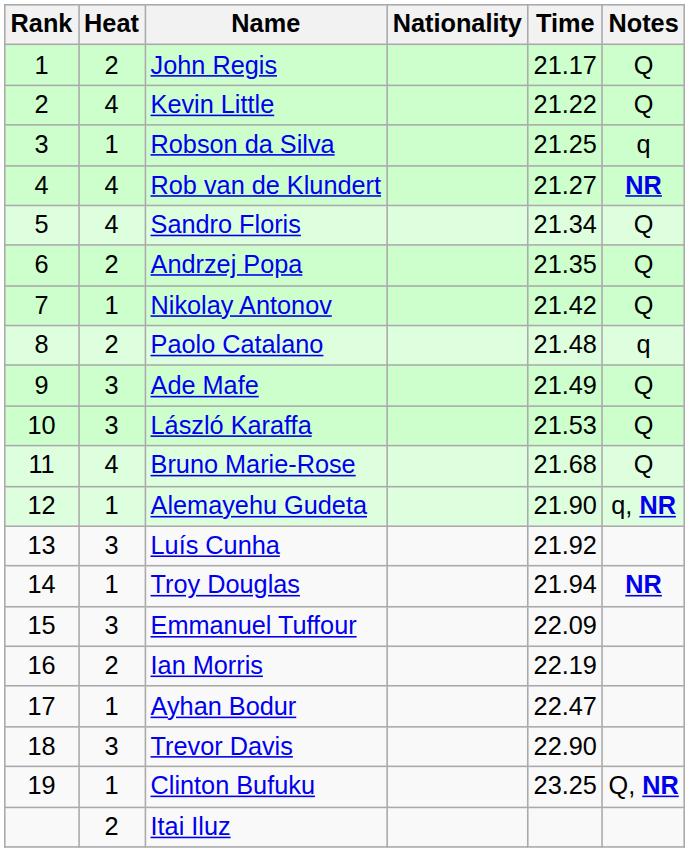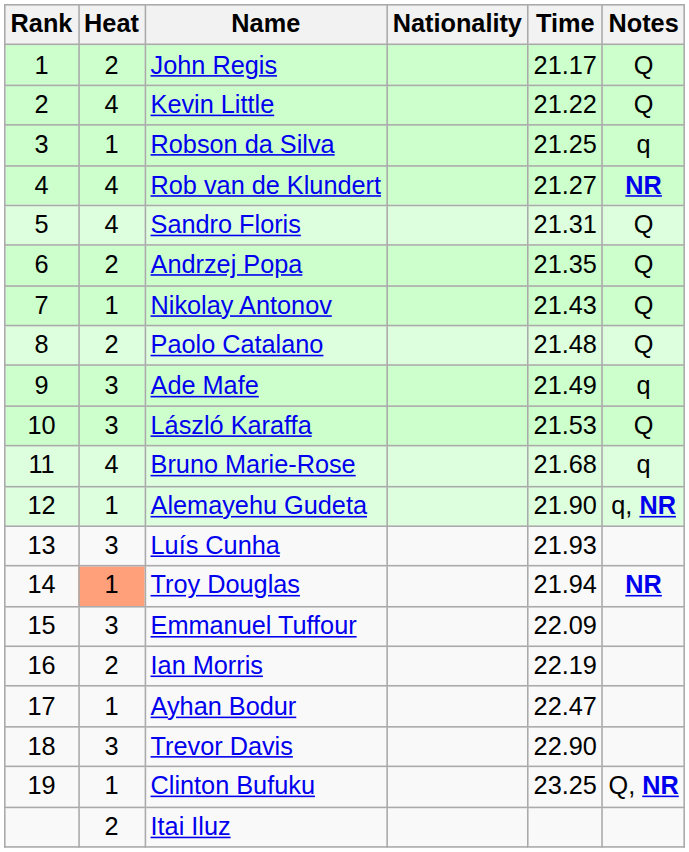Sandro Floris | Time: 21.34 -> 21.31
Nikolay Antonov | Time: 21.42 -> 21.43
Paolo Catalano | Notes: q -> Q
Ade Mafe | Notes: Q -> q
Bruno Marie-Rose | Notes: Q -> q
Luís Cunha | Time: 21.92 -> 21.93
Troy Douglas | Heat: no background -> lightsalmon background
